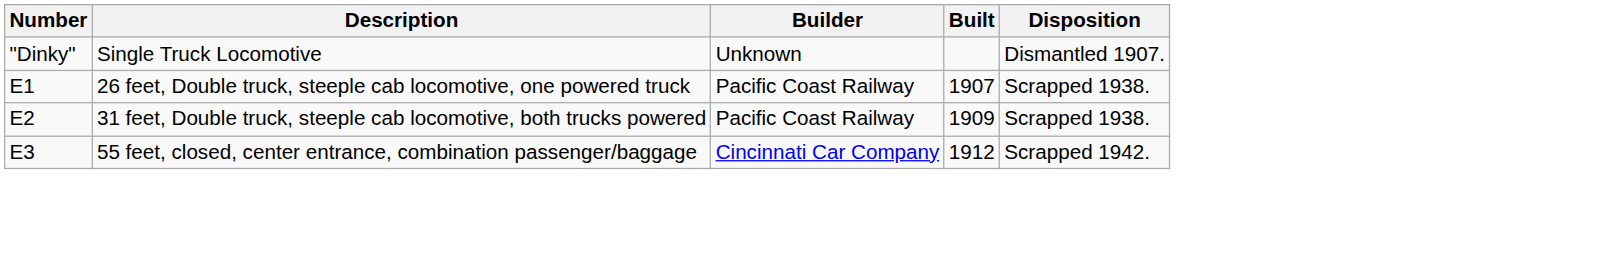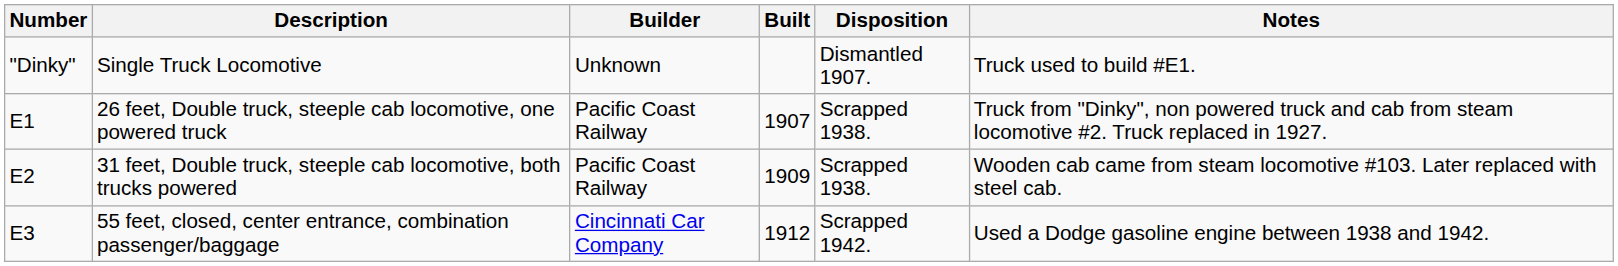+ column: Notes | Truck used to build #E1. | Truck from "Dinky", non powered truck and cab from steam locomotive #2. Truck replaced in 1927. | Wooden cab came from steam locomotive #103. Later replaced with steel cab. | Used a Dodge gasoline engine between 1938 and 1942.
